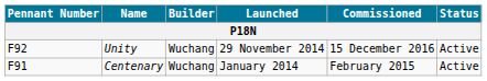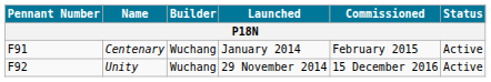rows swapped: Centenary <-> Unity
